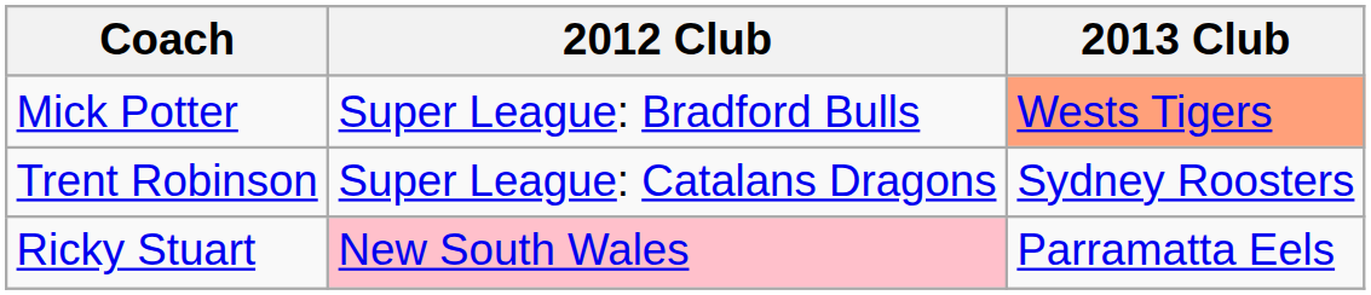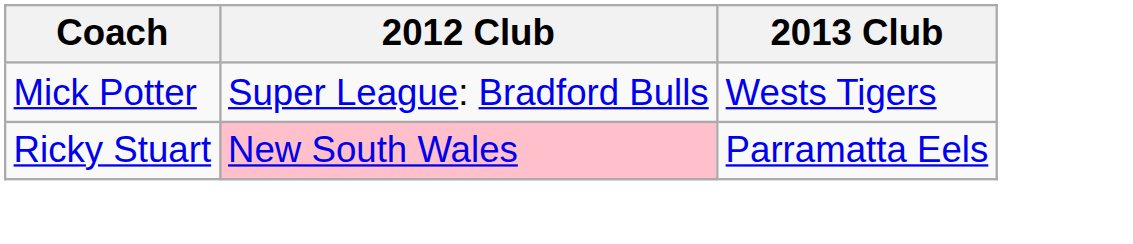Mick Potter | 2013 Club: lightsalmon background -> no background
- row: Trent Robinson | Super League: Catalans Dragons | Sydney Roosters
